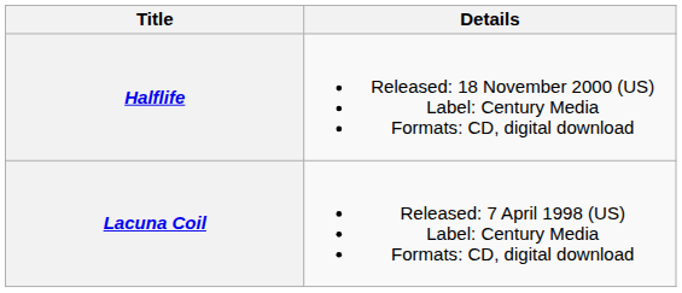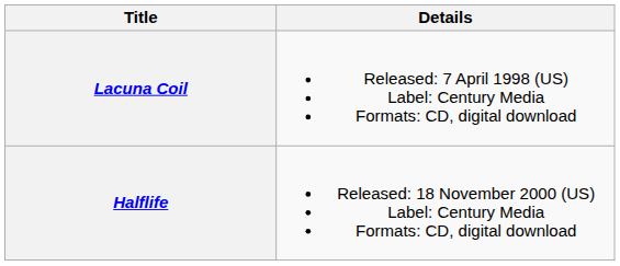rows swapped: Lacuna Coil <-> Halflife
